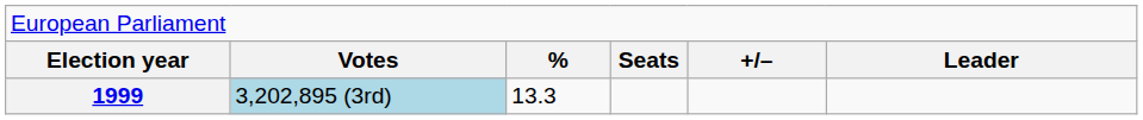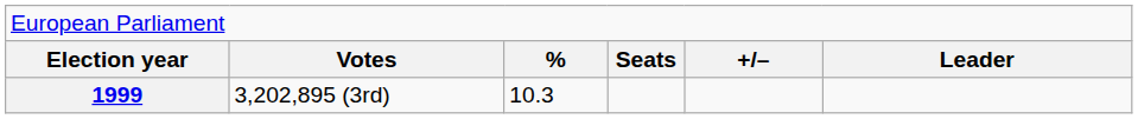1999 | column 2: lightblue background -> no background
1999 | column 3: 13.3 -> 10.3
